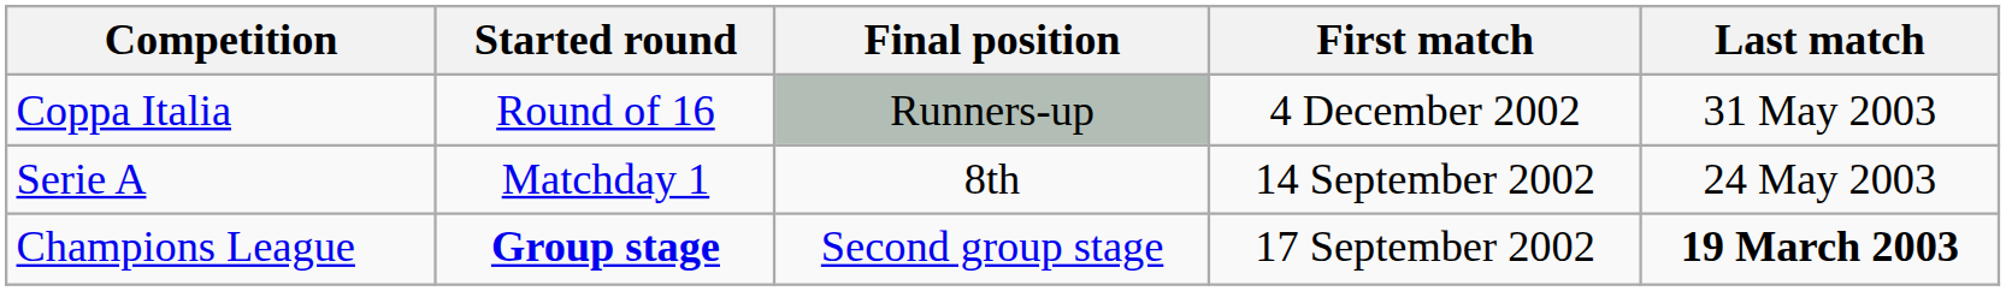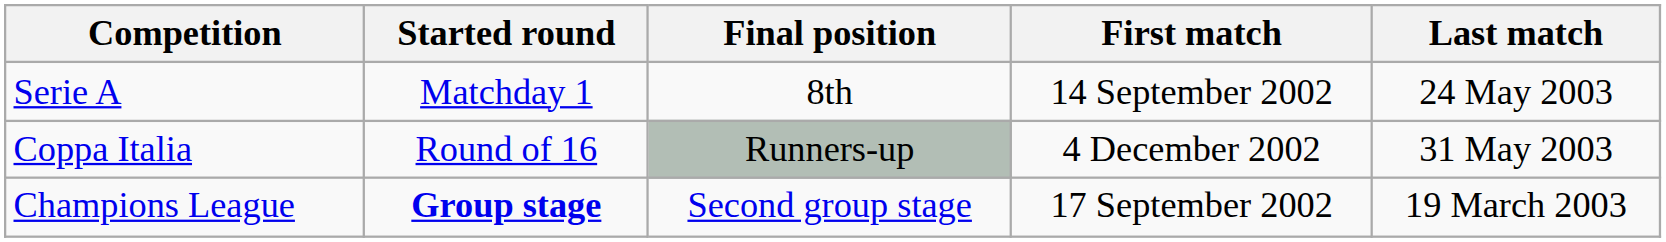rows swapped: Serie A <-> Coppa Italia
Champions League | Last match: bold -> normal
